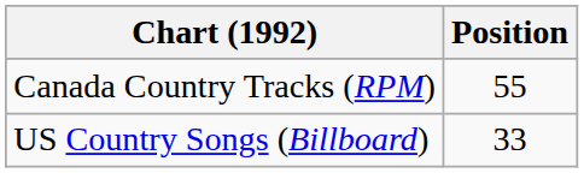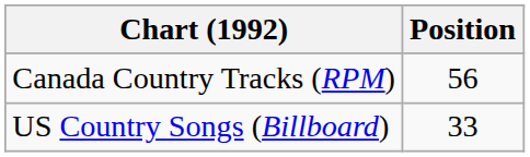Canada Country Tracks (RPM) | Position: 55 -> 56
